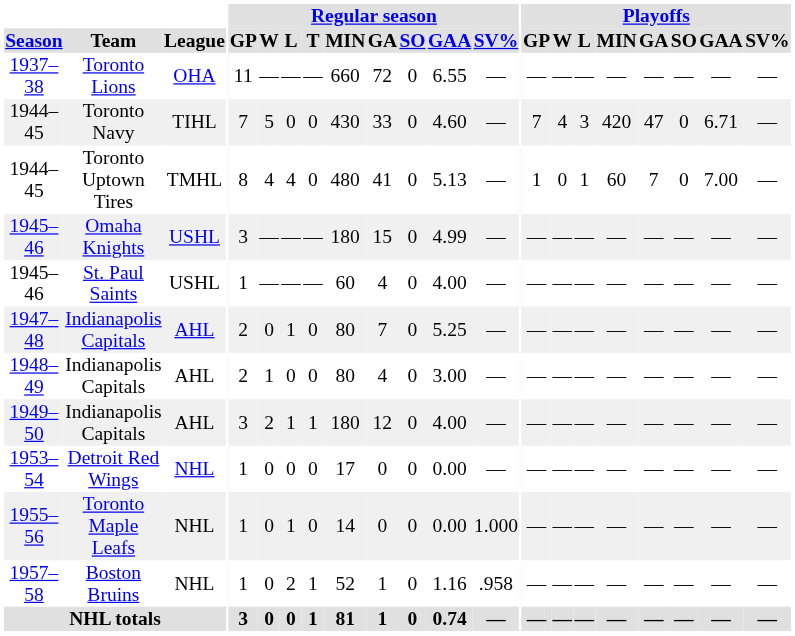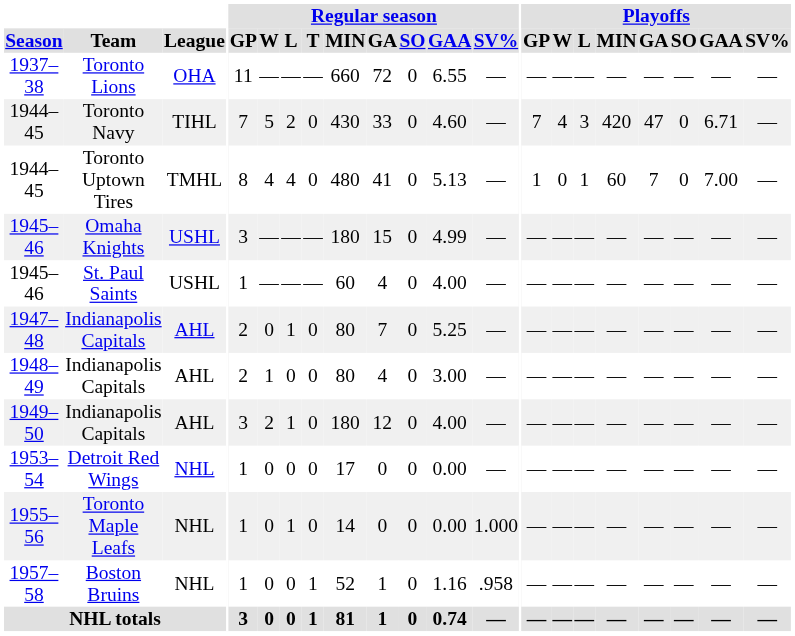1944–45 / Toronto Navy | Regular season / L: 0 -> 2
1949–50 | Regular season / T: 1 -> 0
1957–58 | Regular season / L: 2 -> 0
